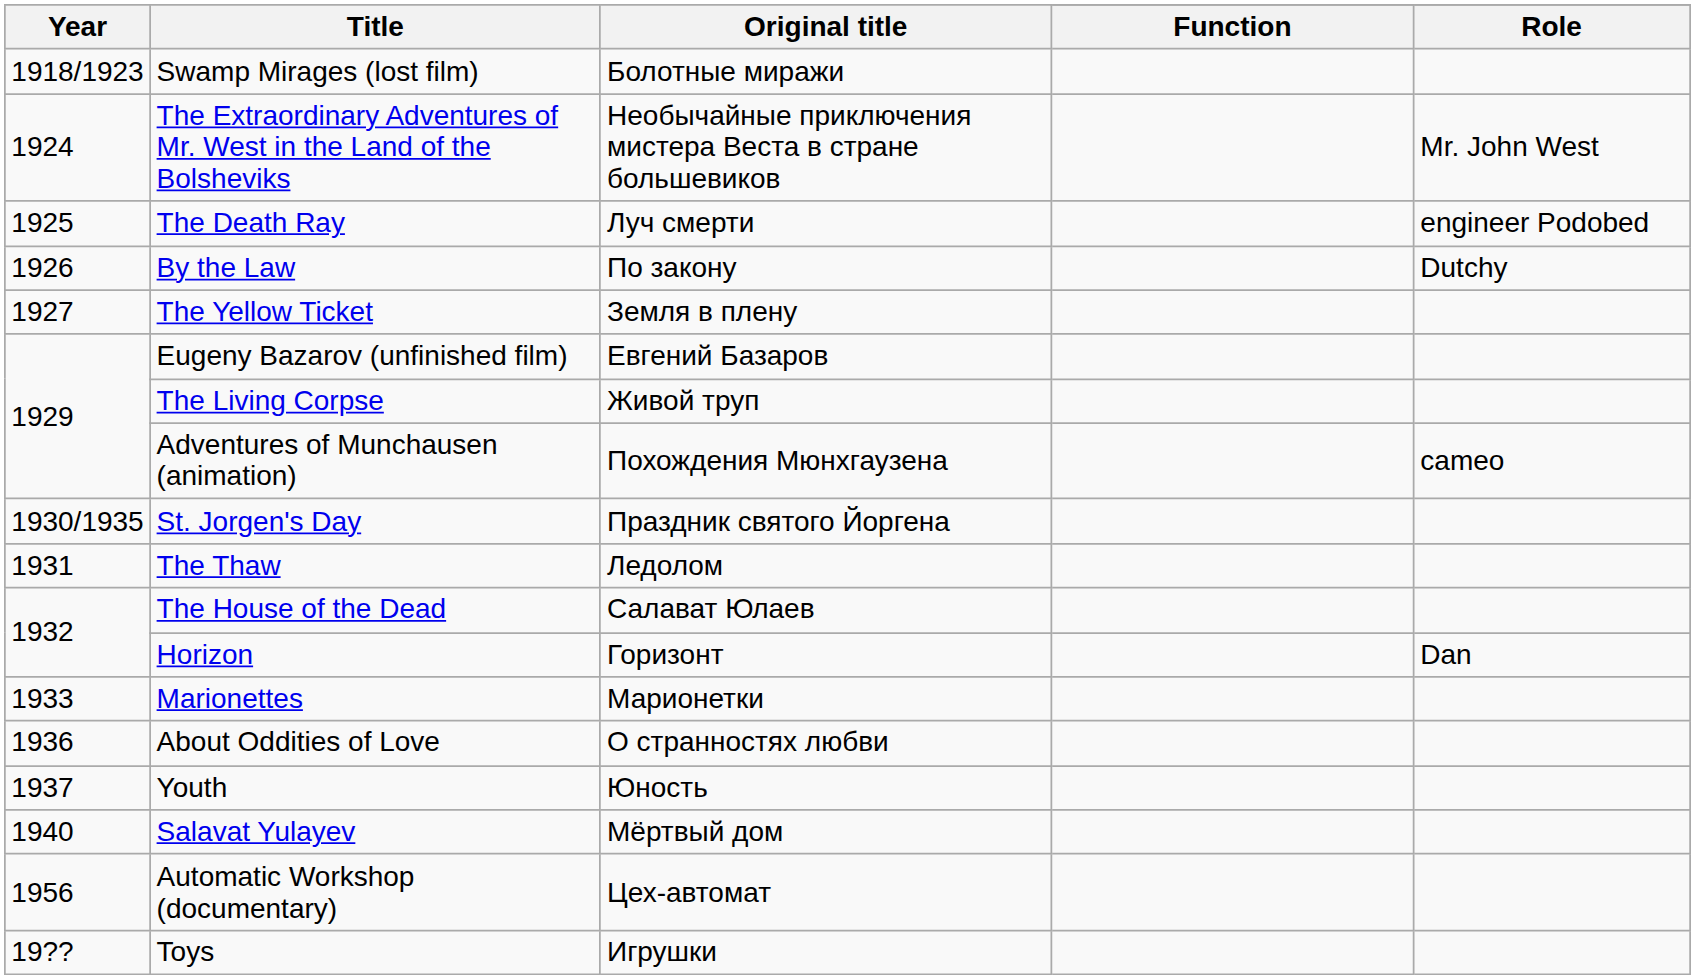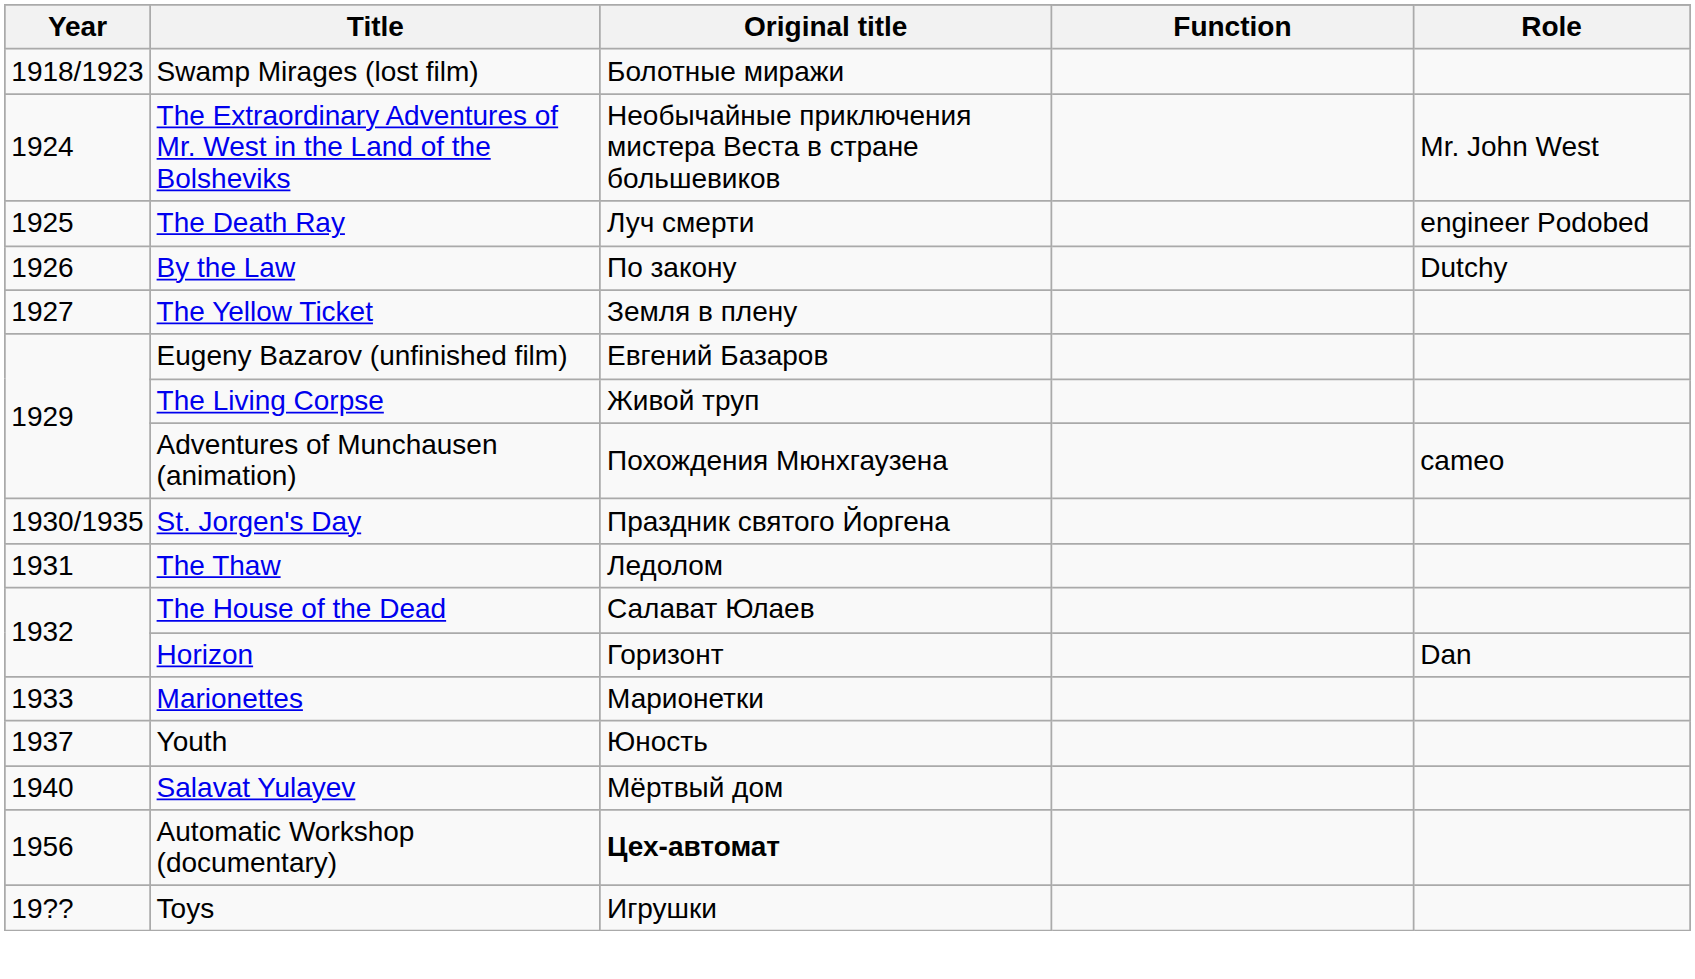- row: 1936 | About Oddities of Love | О странностях любви
Automatic Workshop (documentary) | Original title: normal -> bold
